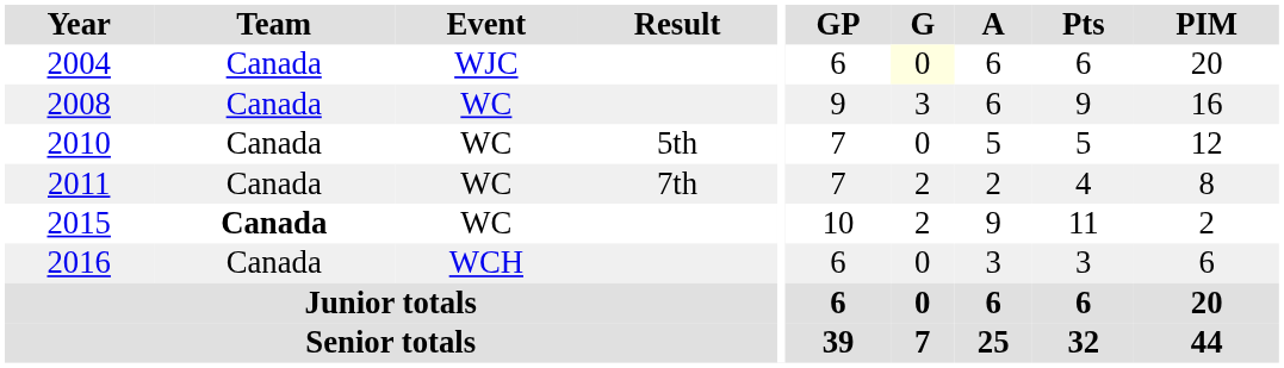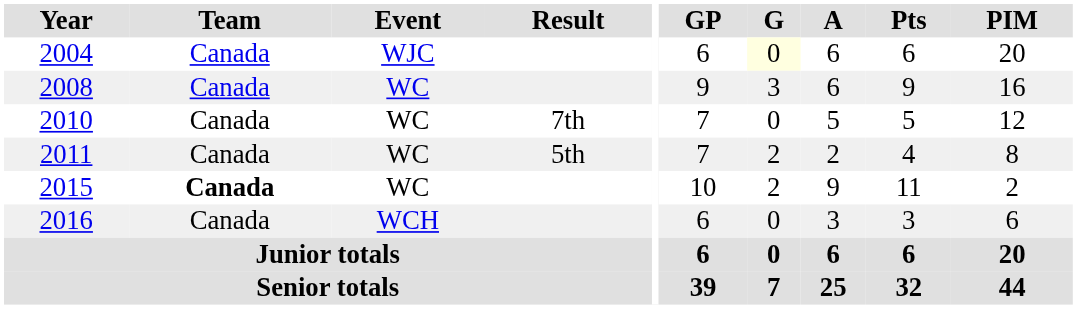2010 | Result: 5th -> 7th
2011 | Result: 7th -> 5th
